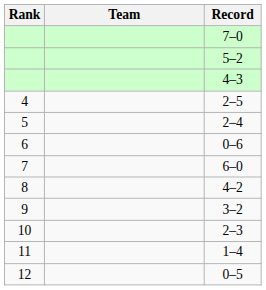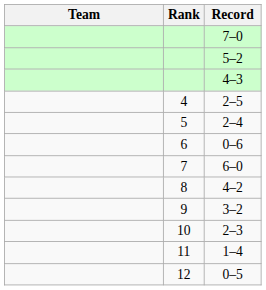columns swapped: Rank <-> Team
